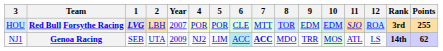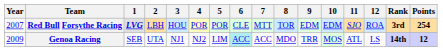columns swapped: Year <-> 3
Red Bull Forsythe Racing | Points: 255 -> 254
Genoa Racing | 7: bold -> normal
Genoa Racing | Points: 62 -> 12
